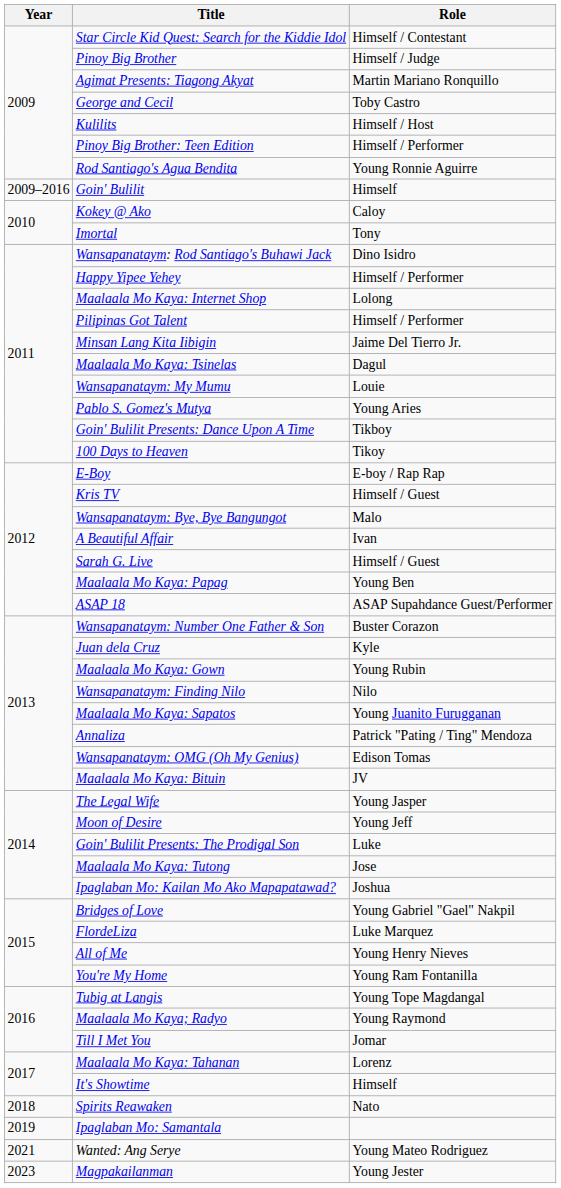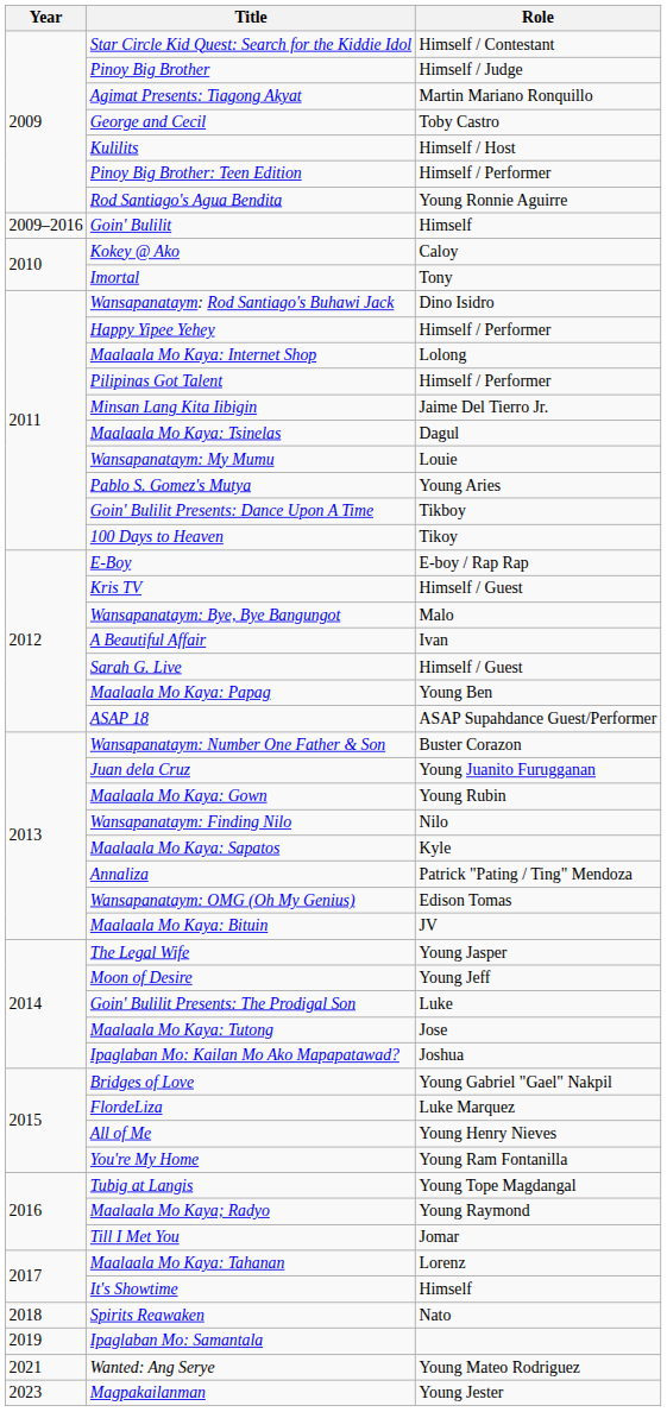Juan dela Cruz | Role: Kyle -> Young Juanito Furugganan
Maalaala Mo Kaya: Sapatos | Role: Young Juanito Furugganan -> Kyle
